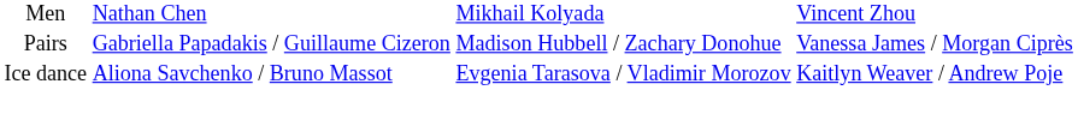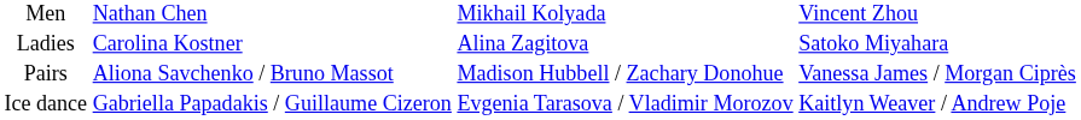+ row: Ladies | Carolina Kostner | Alina Zagitova | Satoko Miyahara
Pairs | column 2: Gabriella Papadakis / Guillaume Cizeron -> Aliona Savchenko / Bruno Massot
Ice dance | column 2: Aliona Savchenko / Bruno Massot -> Gabriella Papadakis / Guillaume Cizeron
